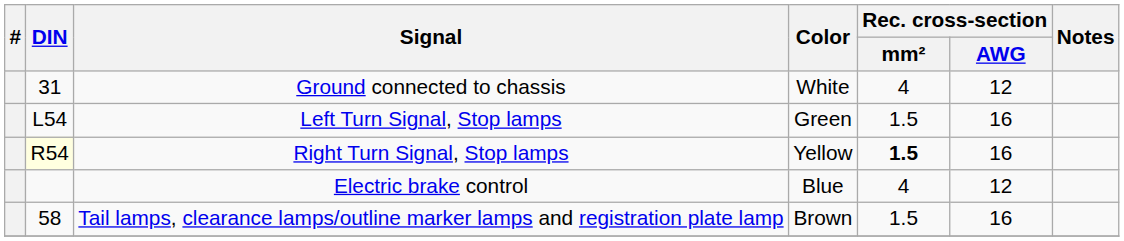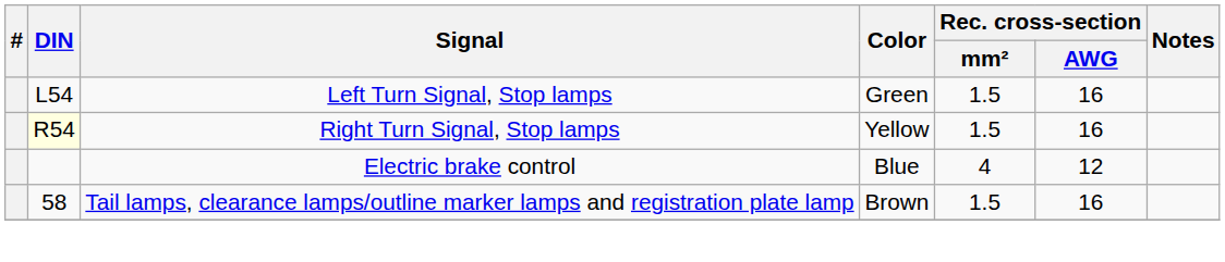- row: 31 | Ground connected to chassis | White | 4 | 12
Right Turn Signal, Stop lamps | Rec. cross-section / mm²: bold -> normal
